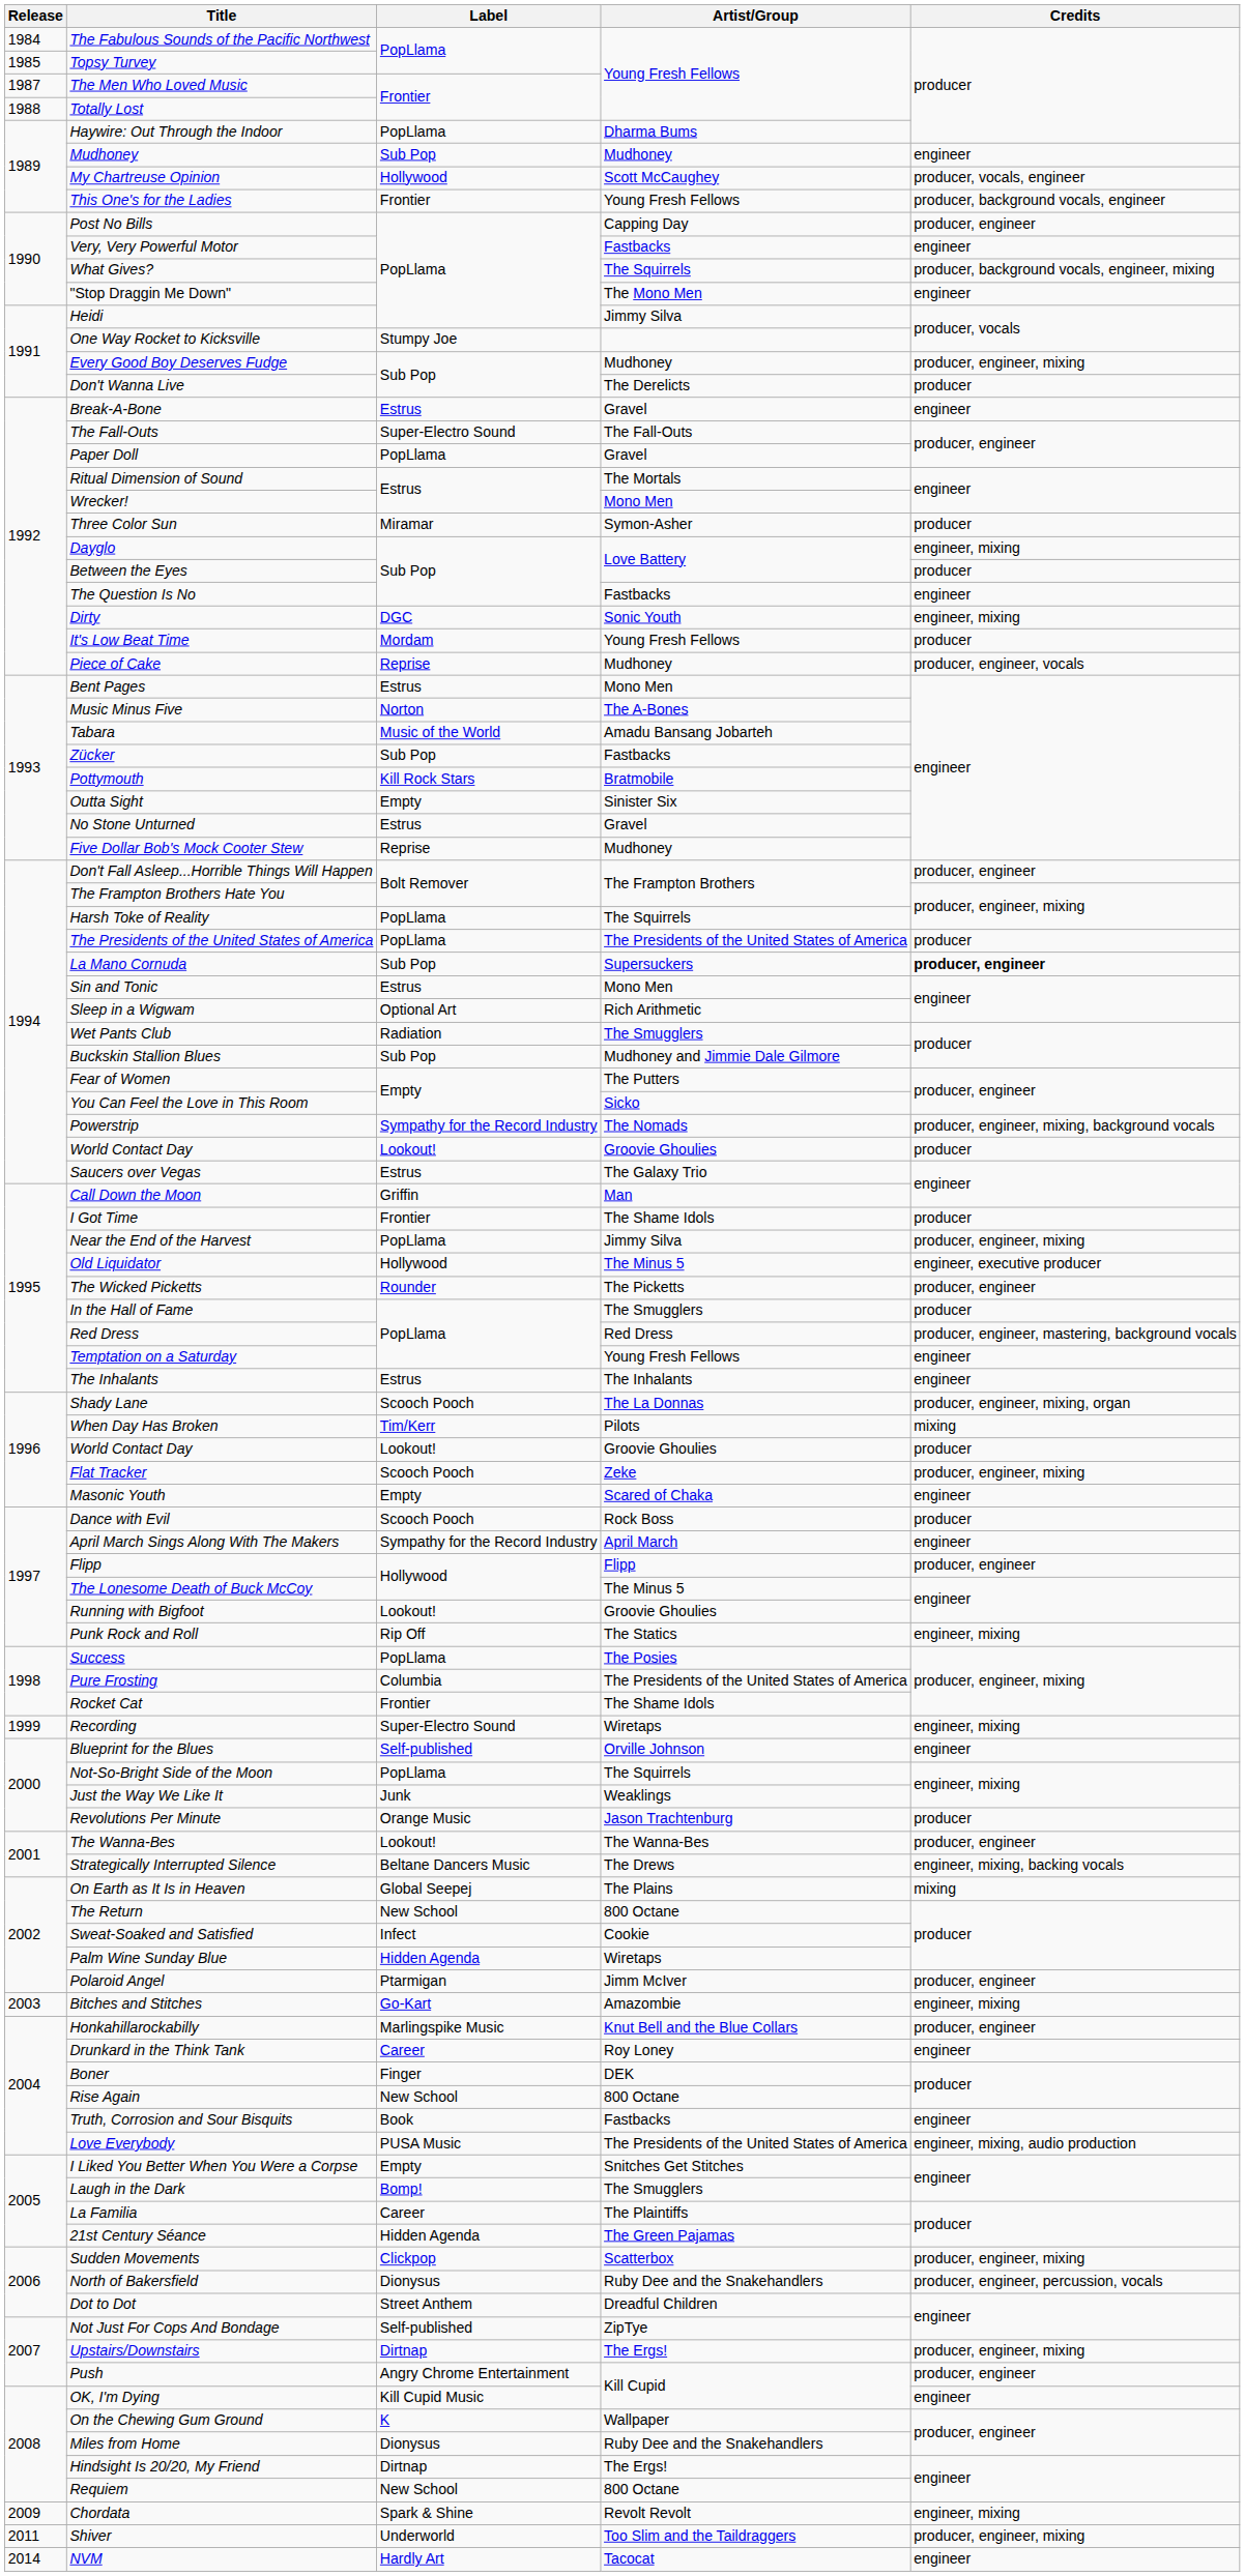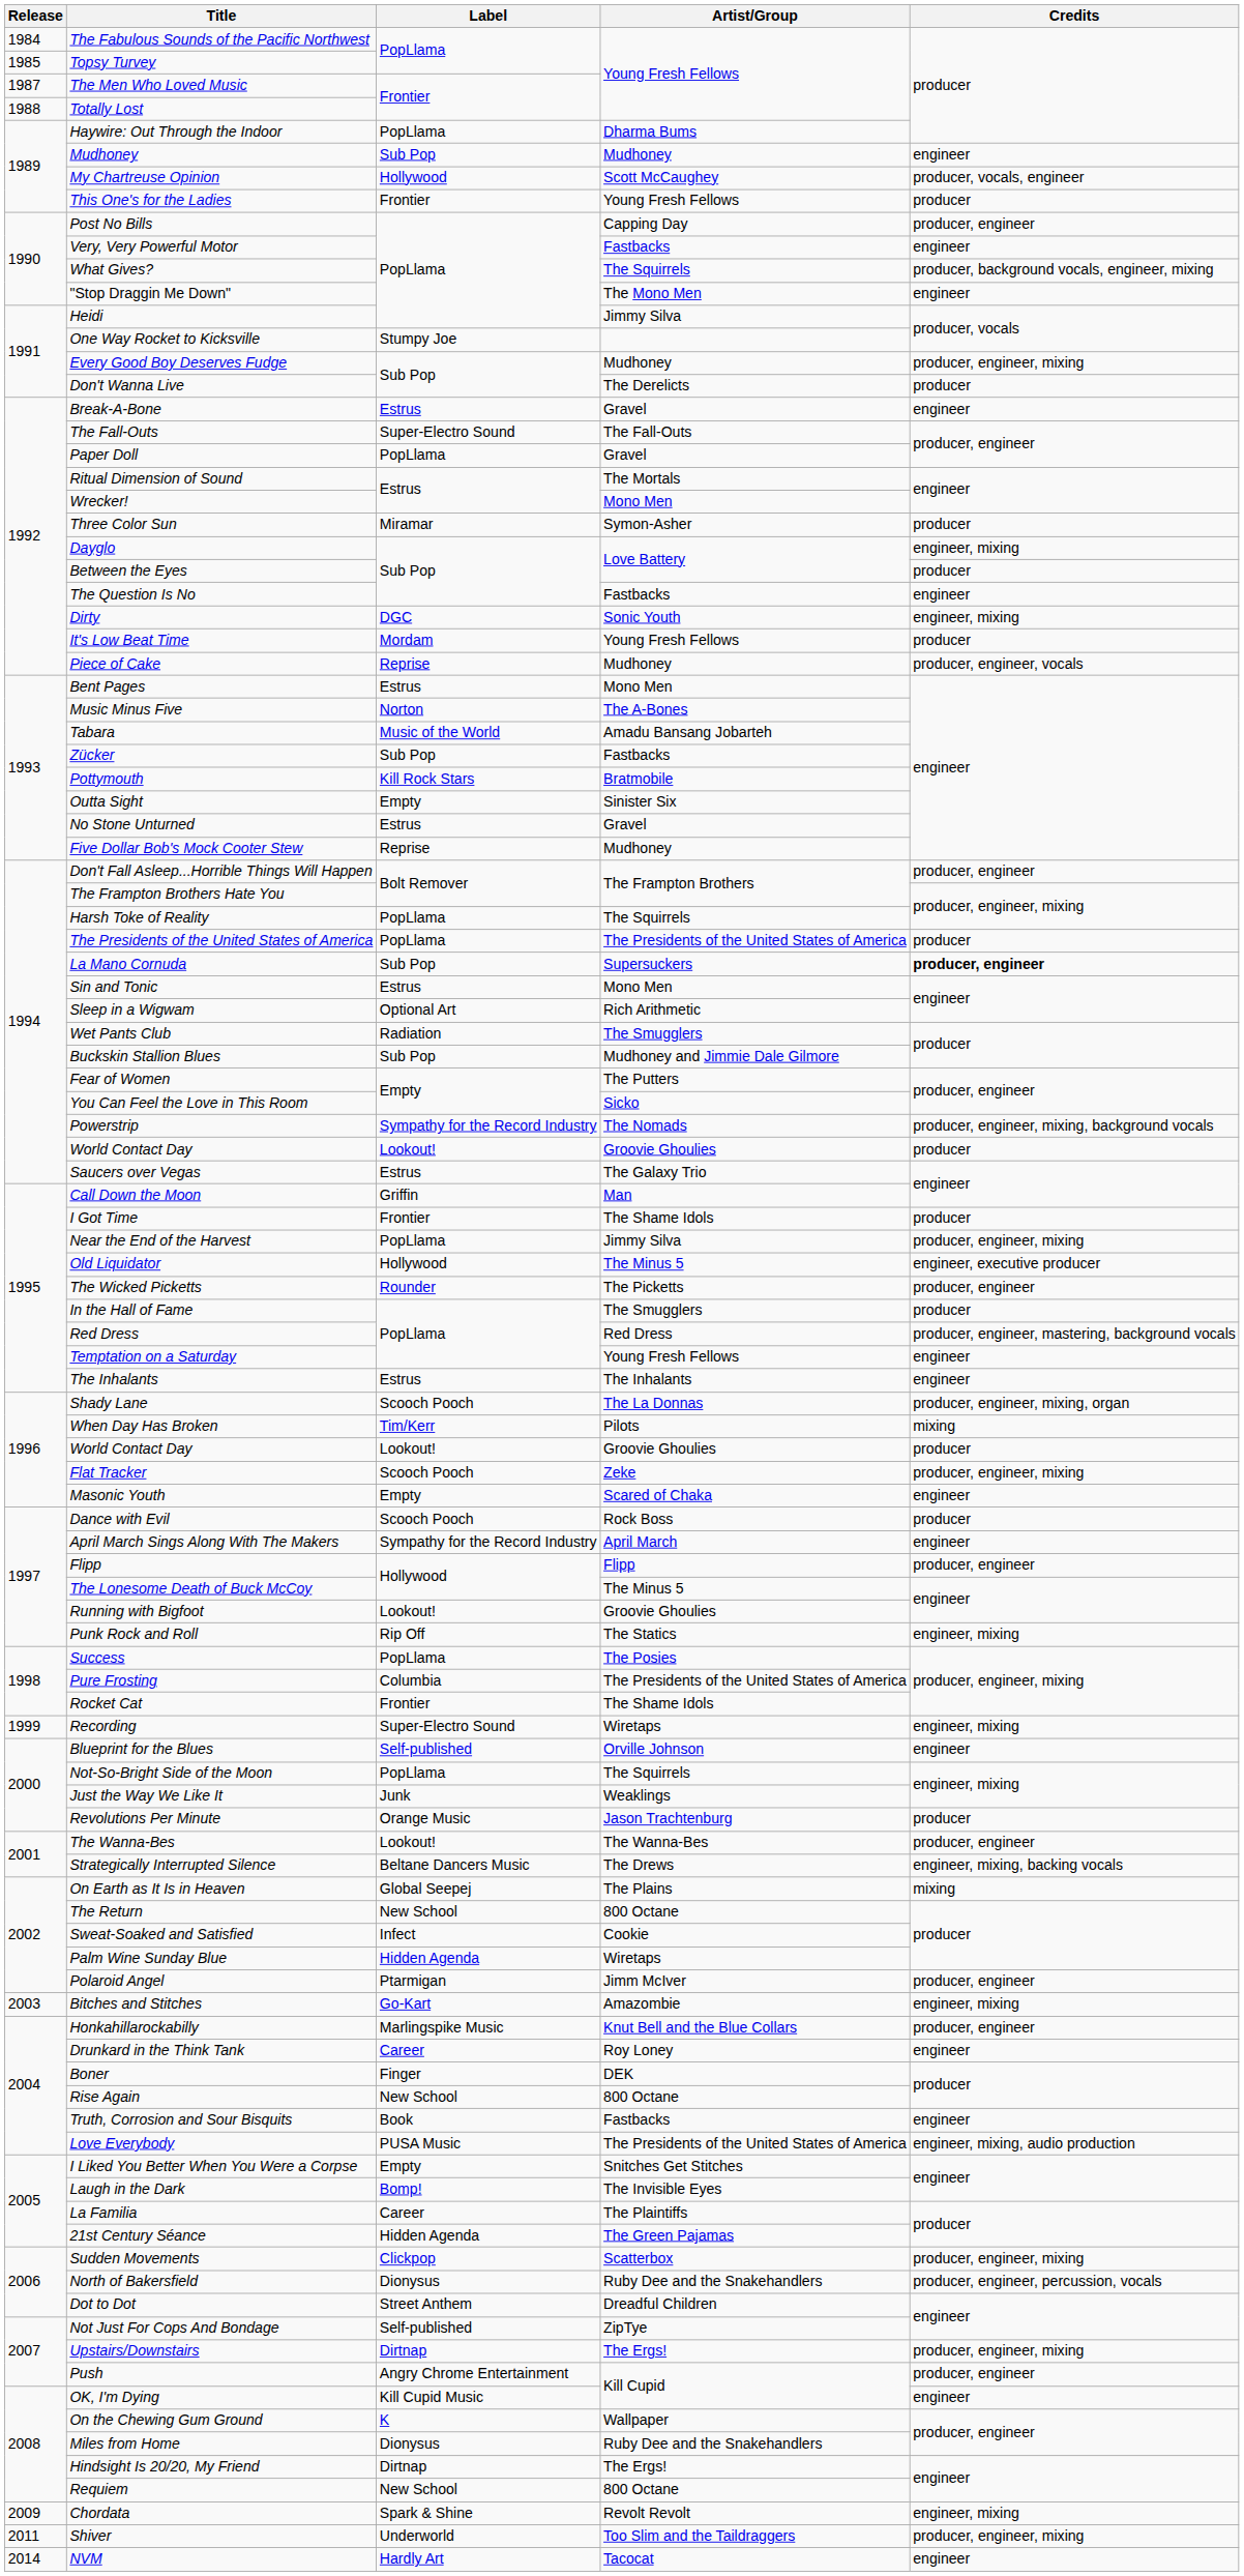This One's for the Ladies | Credits: producer, background vocals, engineer -> producer
Laugh in the Dark | Artist/Group: The Smugglers -> The Invisible Eyes
